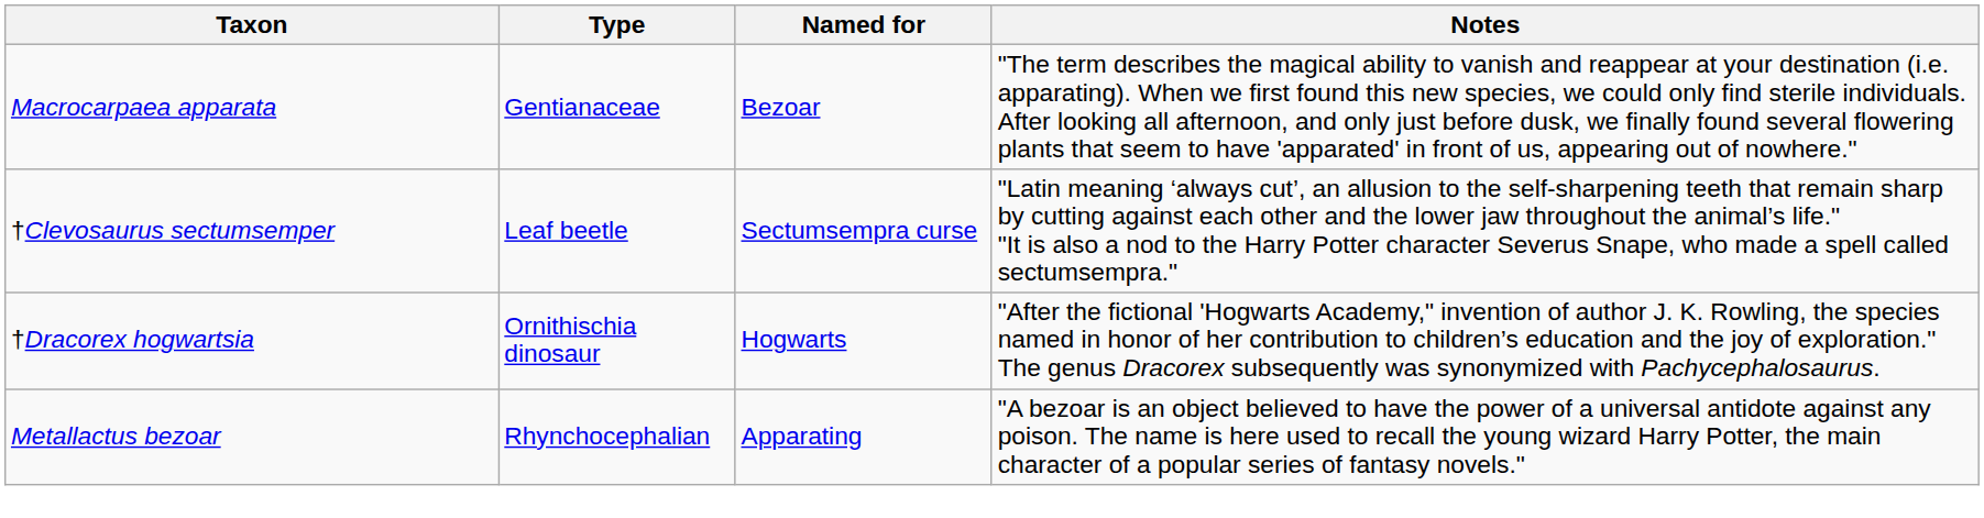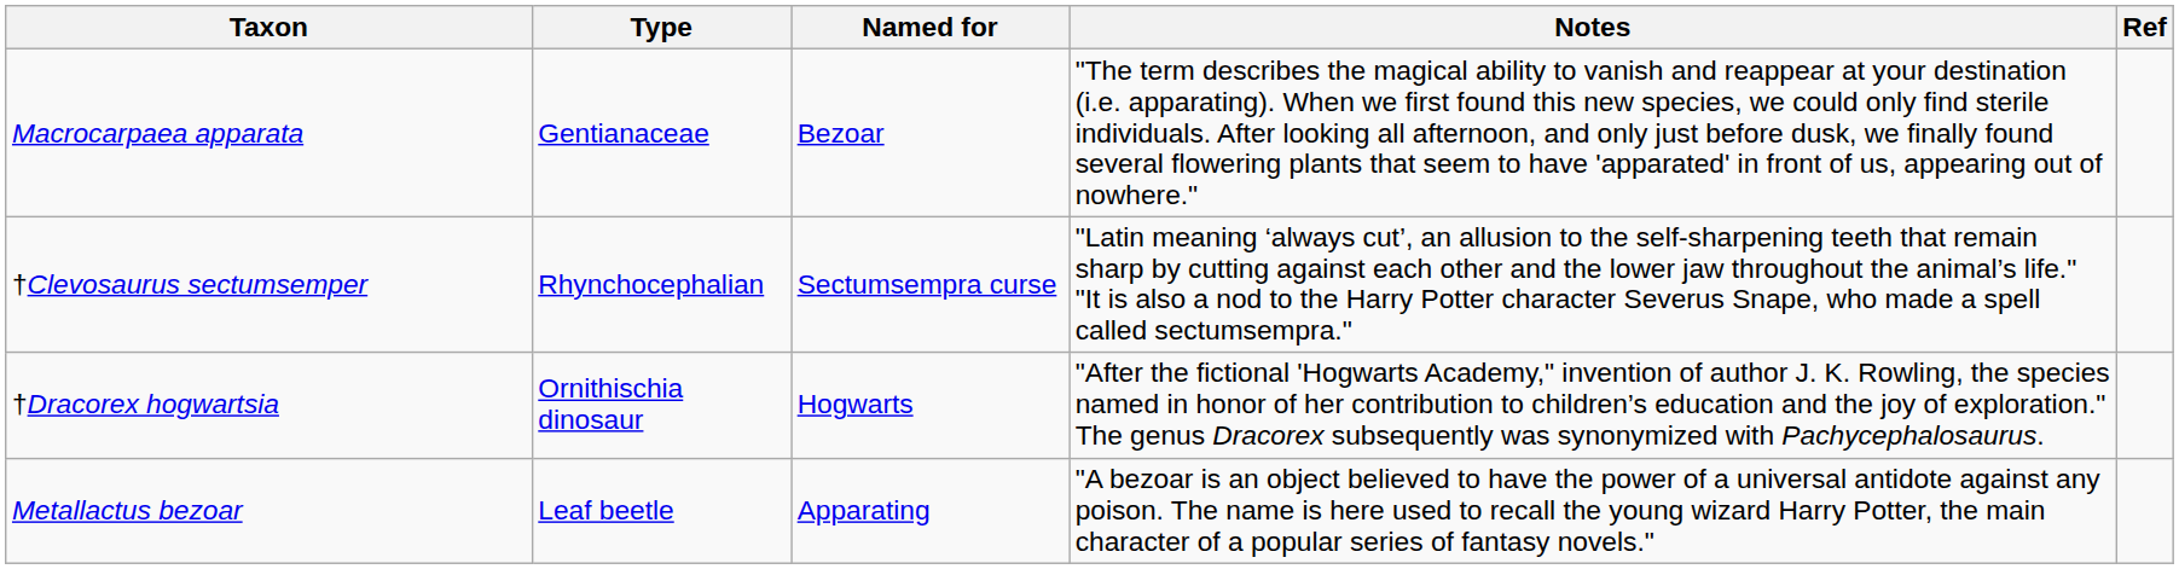+ column: Ref
†Clevosaurus sectumsemper | Type: Leaf beetle -> Rhynchocephalian
Metallactus bezoar | Type: Rhynchocephalian -> Leaf beetle
